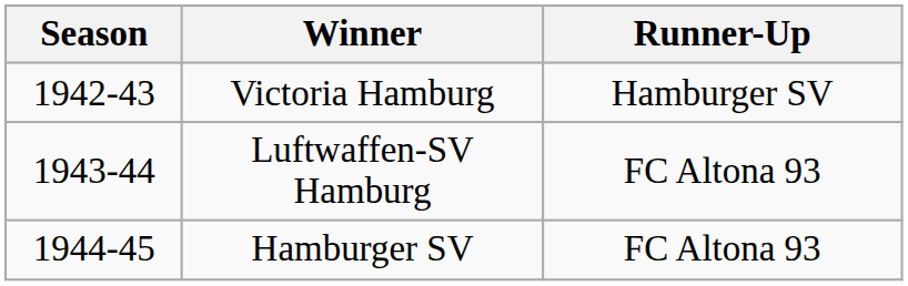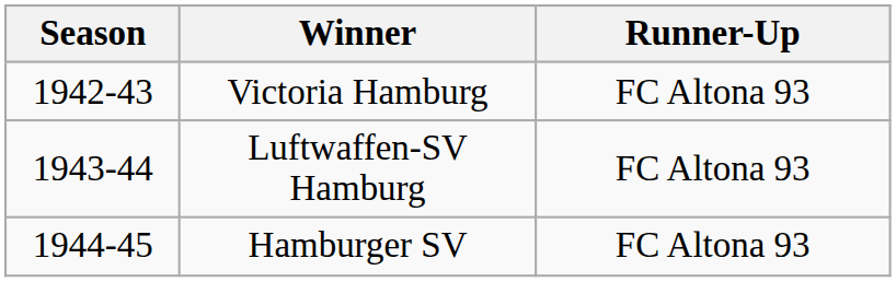Victoria Hamburg | Runner-Up: Hamburger SV -> FC Altona 93
